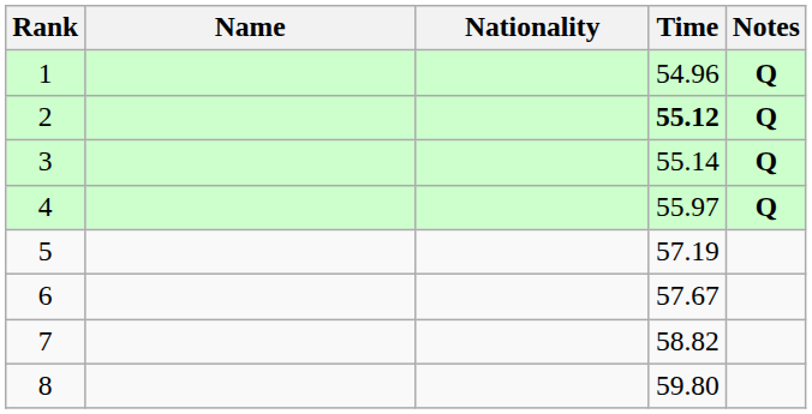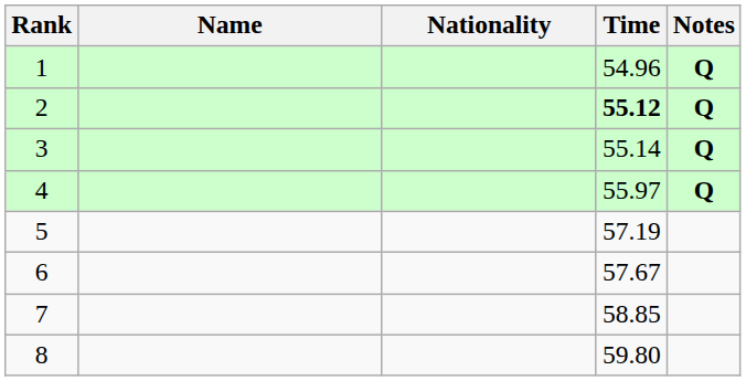7 | Time: 58.82 -> 58.85
